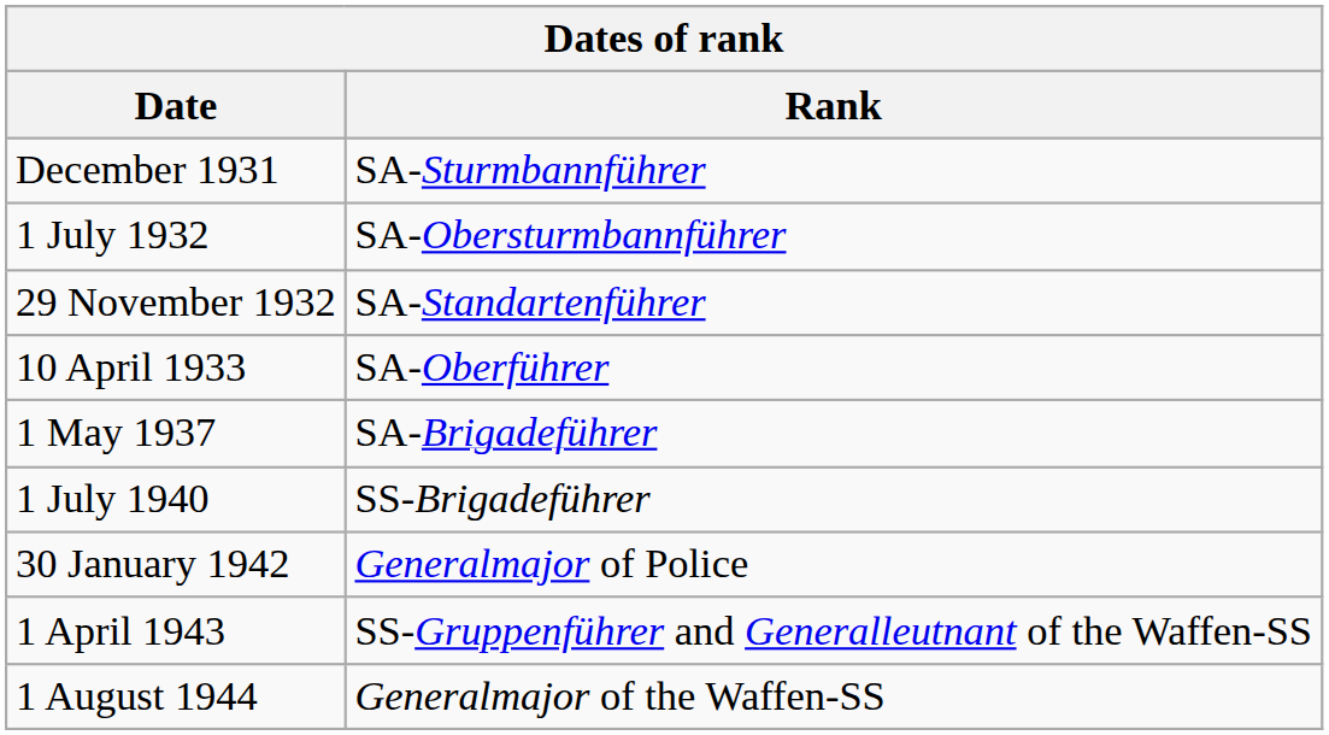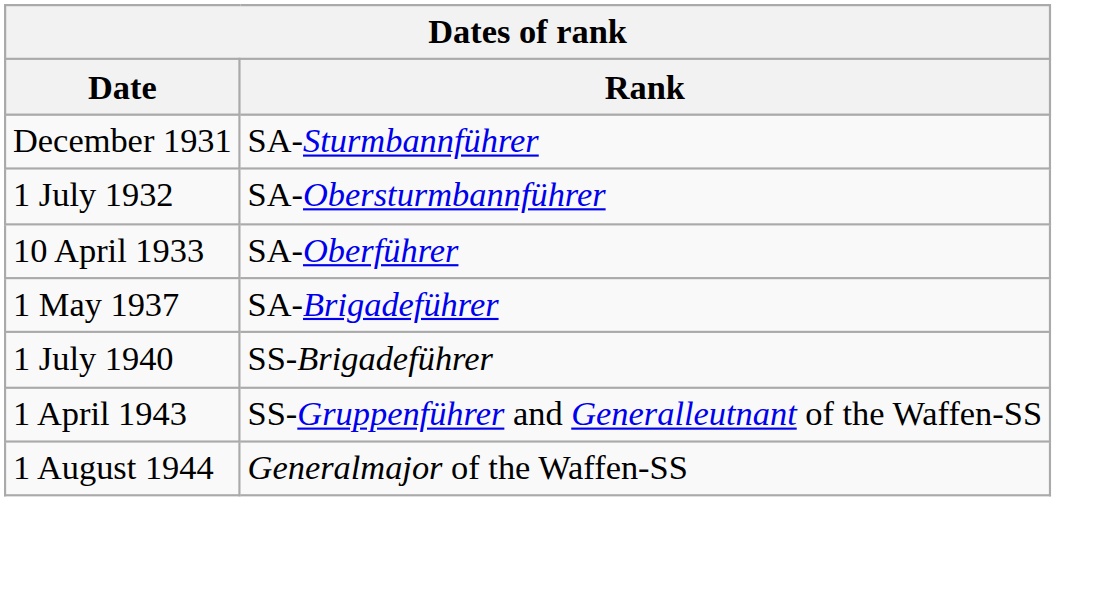- row: 29 November 1932 | SA-Standartenführer
- row: 30 January 1942 | Generalmajor of Police
